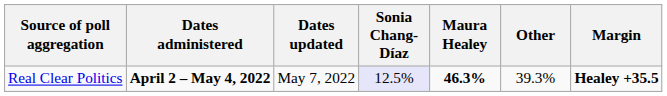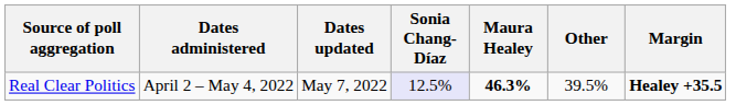Real Clear Politics | Dates administered: bold -> normal
Real Clear Politics | Other: 39.3% -> 39.5%
